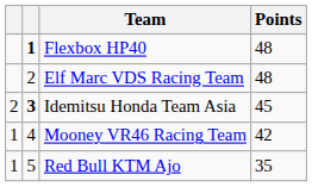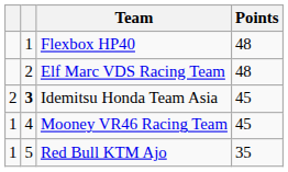Flexbox HP40 | column 2: bold -> normal
Mooney VR46 Racing Team | Points: 42 -> 45
